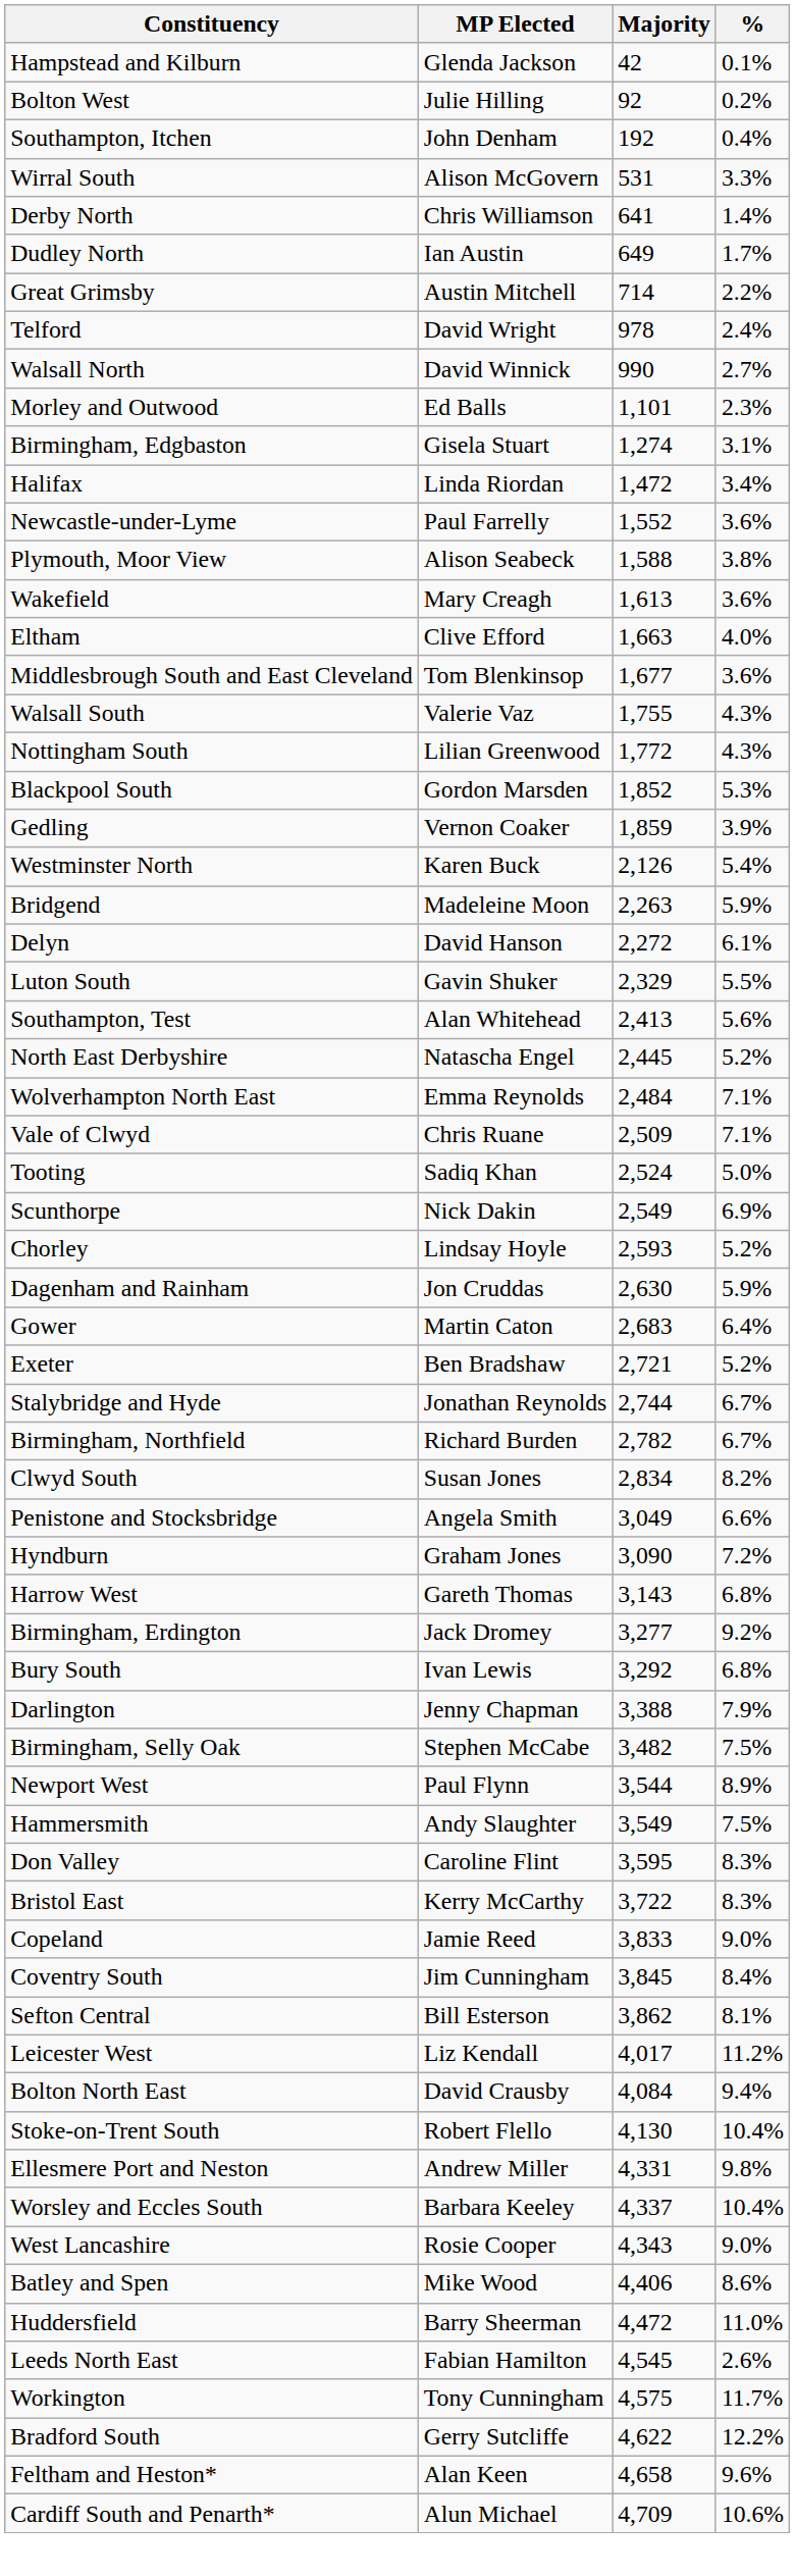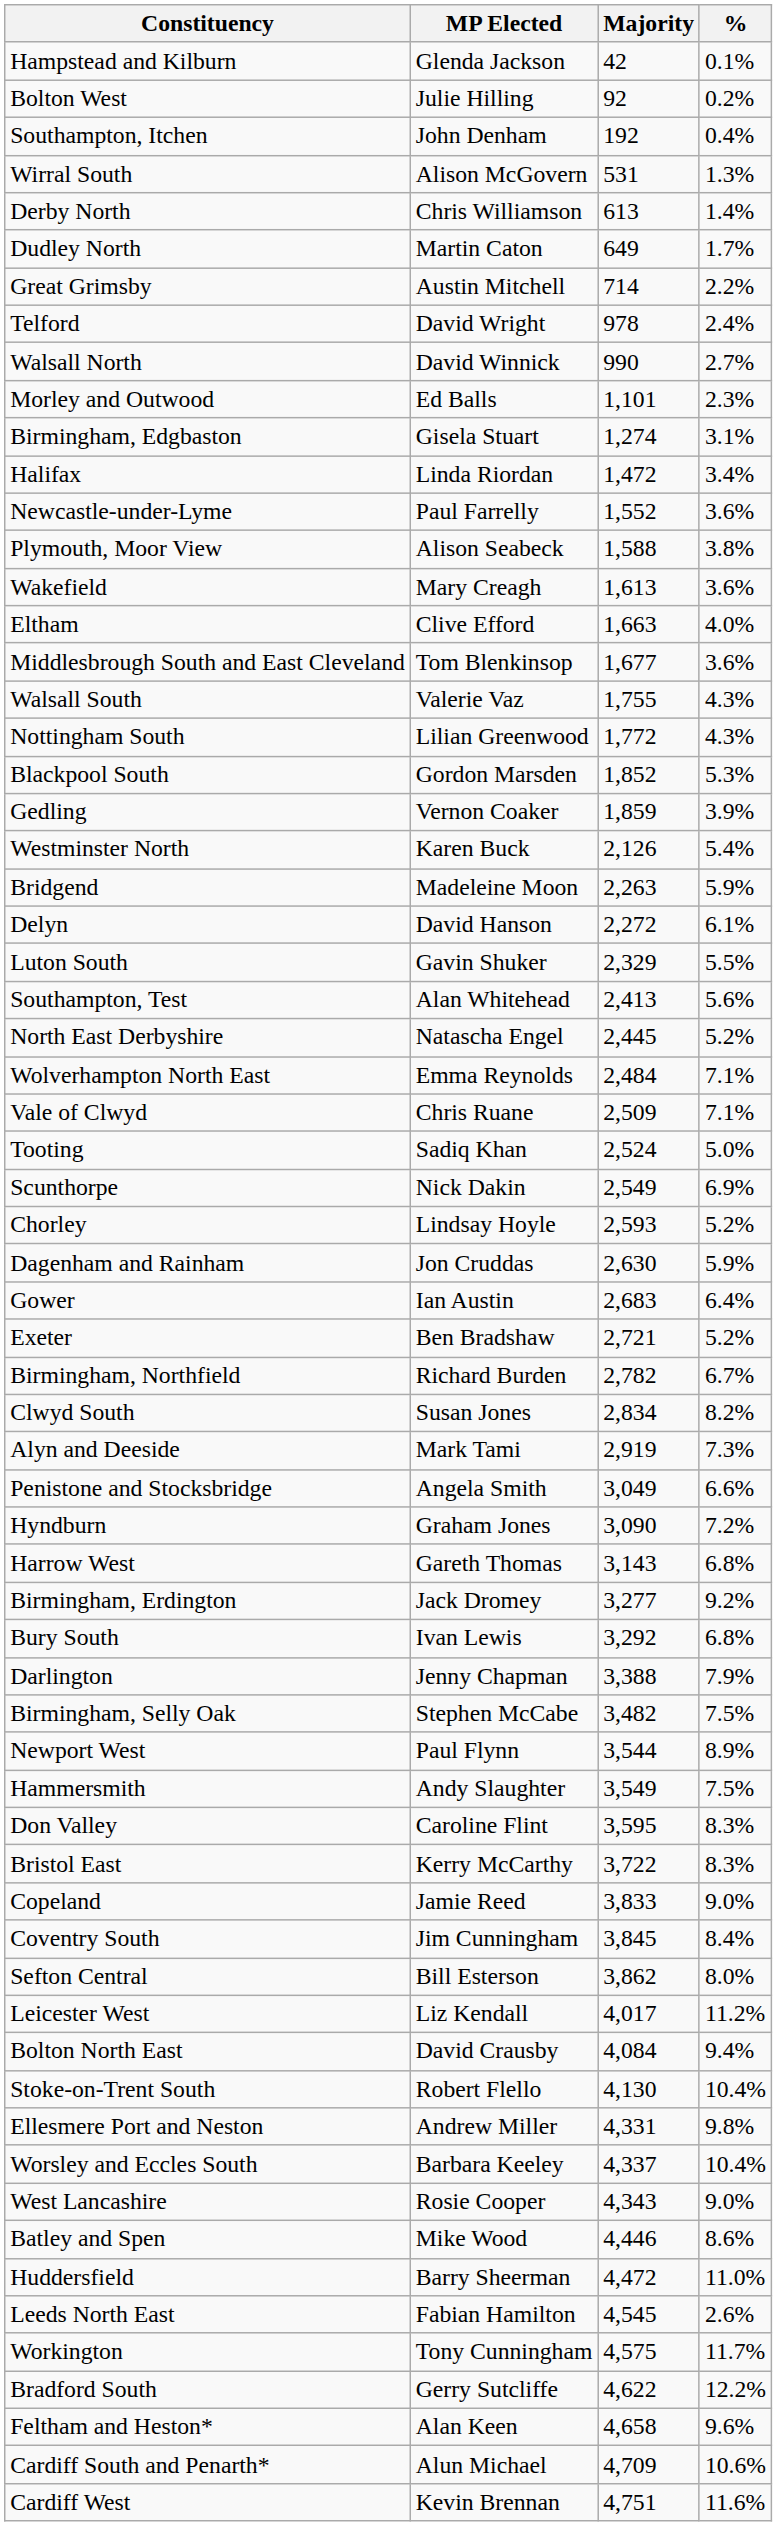Wirral South | %: 3.3% -> 1.3%
Derby North | Majority: 641 -> 613
Dudley North | MP Elected: Ian Austin -> Martin Caton
Gower | MP Elected: Martin Caton -> Ian Austin
- row: Stalybridge and Hyde | Jonathan Reynolds | 2,744 | 6.7%
+ row: Alyn and Deeside | Mark Tami | 2,919 | 7.3%
Sefton Central | %: 8.1% -> 8.0%
Batley and Spen | Majority: 4,406 -> 4,446
+ row: Cardiff West | Kevin Brennan | 4,751 | 11.6%
